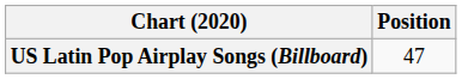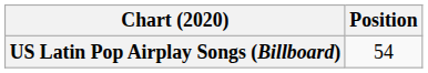US Latin Pop Airplay Songs (Billboard) | Position: 47 -> 54
